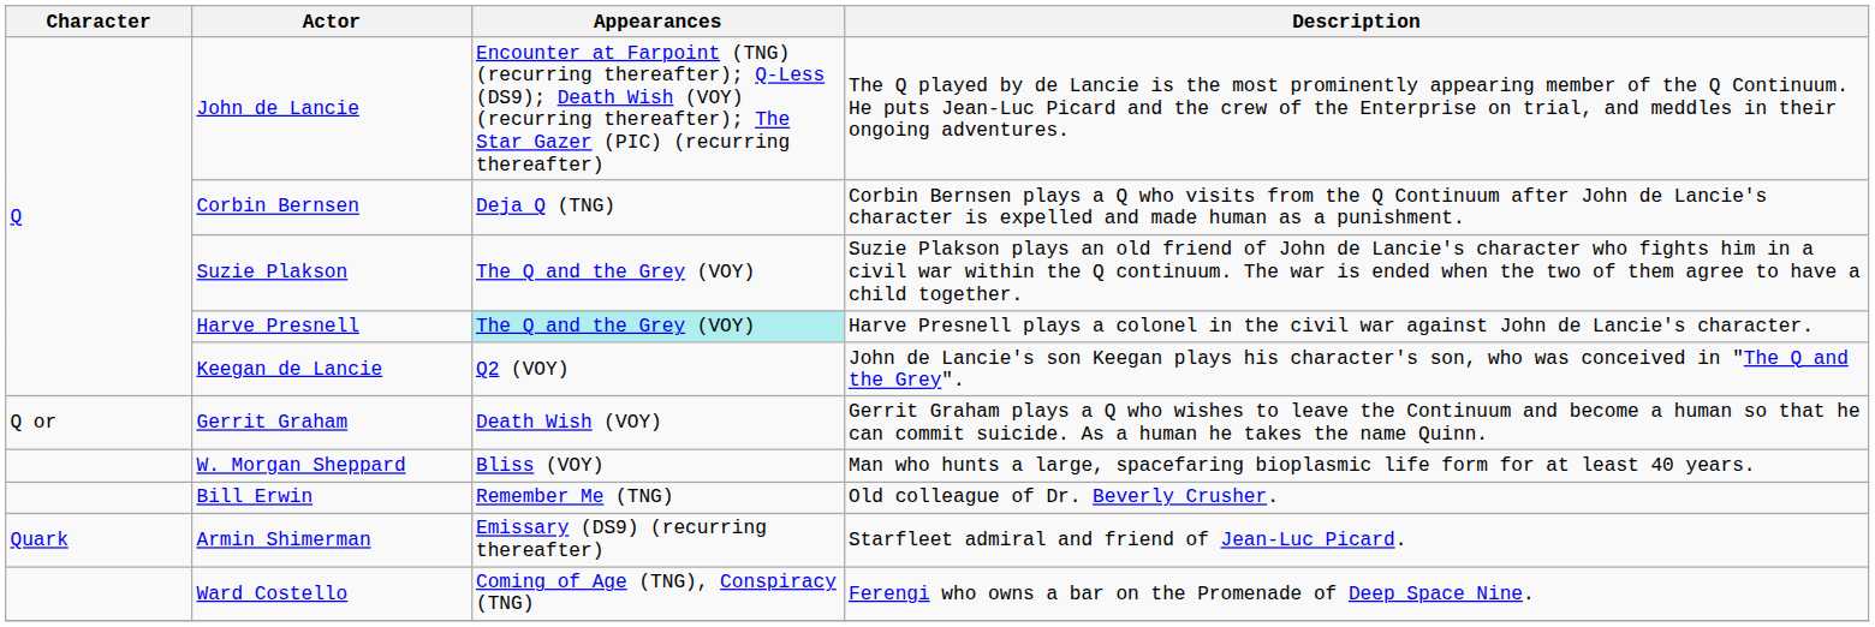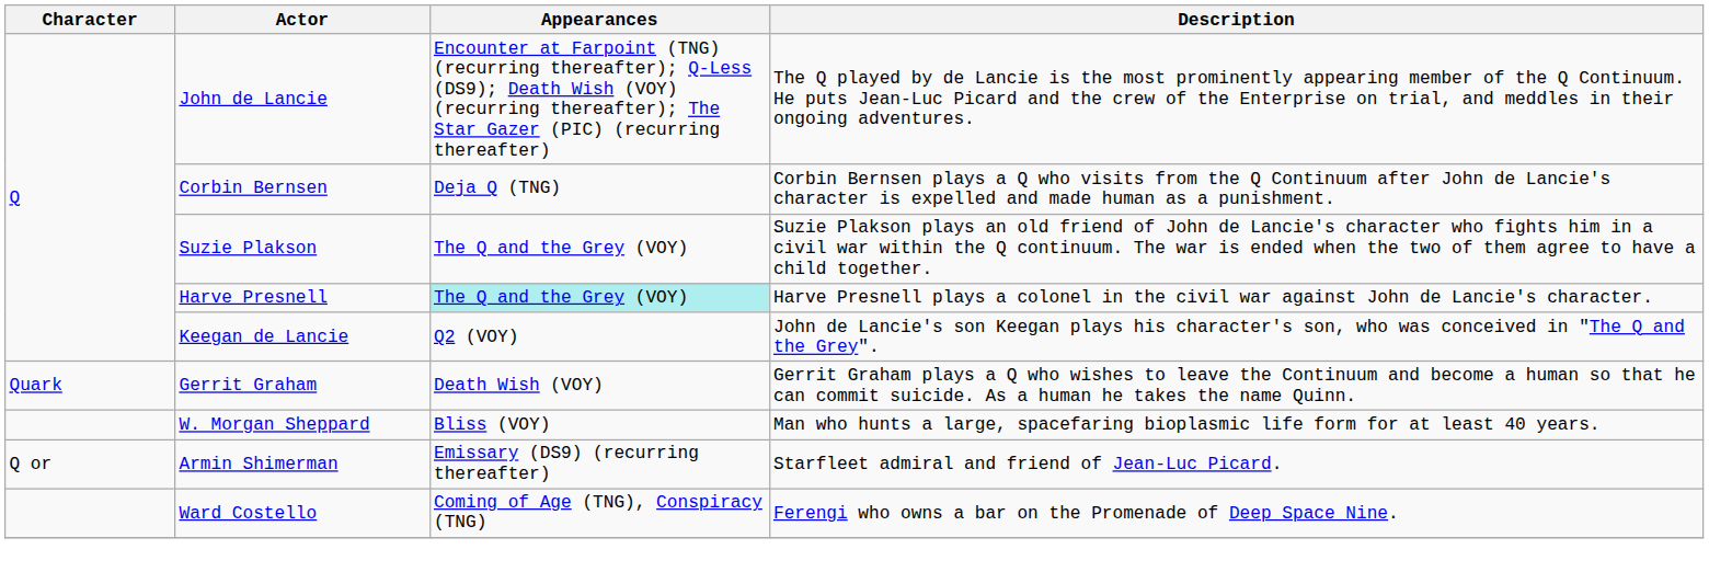Gerrit Graham | Character: Q or -> Quark
- row: Bill Erwin | Remember Me (TNG) | Old colleague of Dr. Beverly Crusher.
Armin Shimerman | Character: Quark -> Q or
